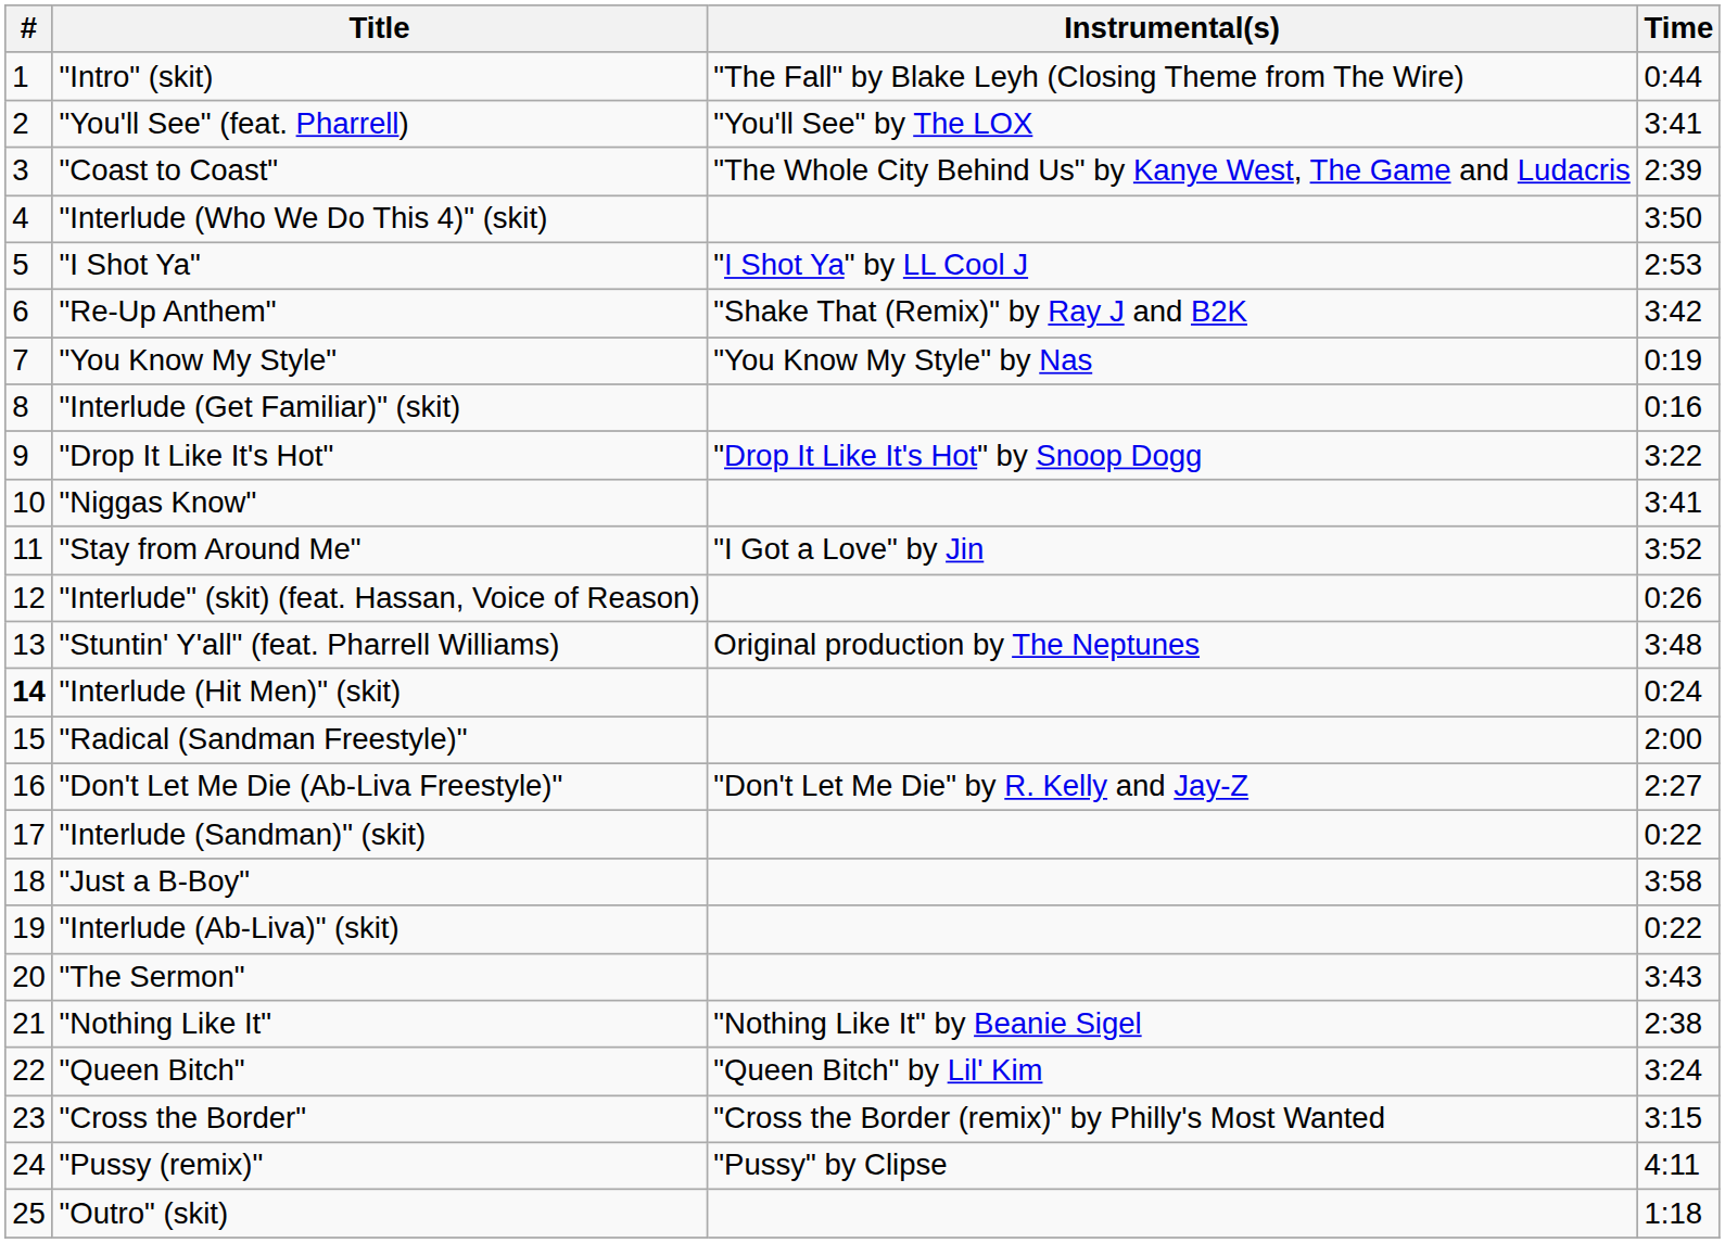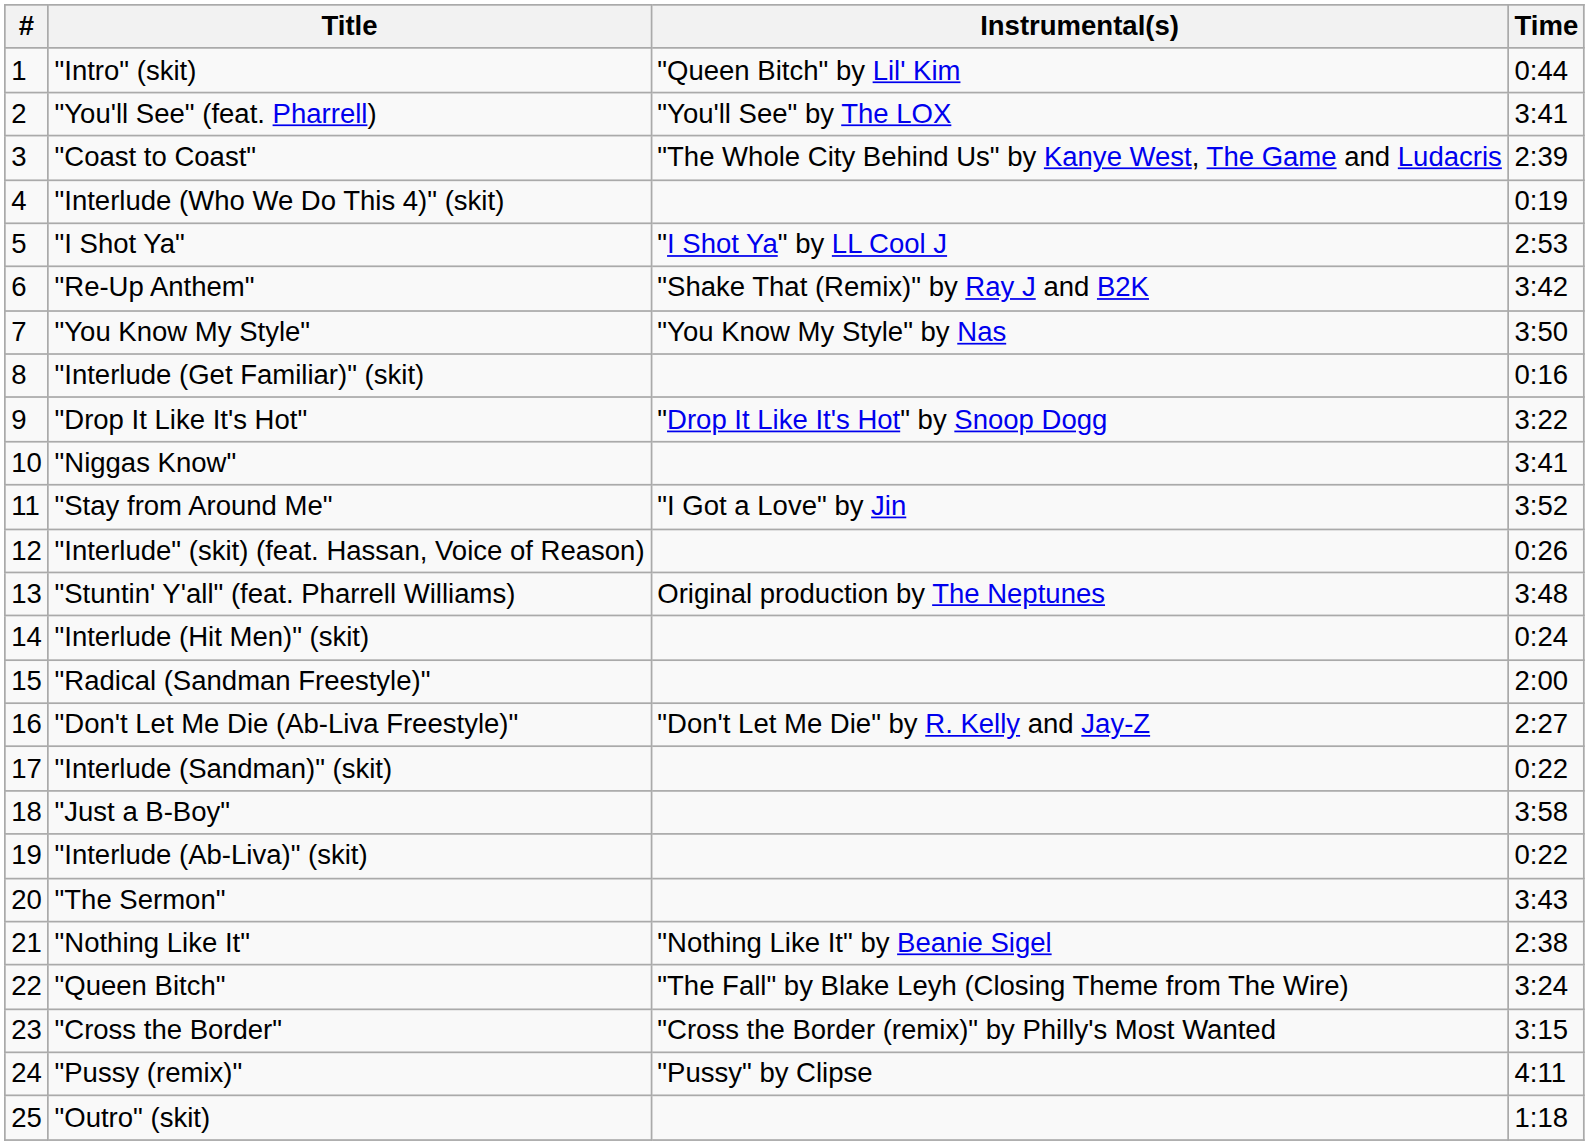"Intro" (skit) | Instrumental(s): "The Fall" by Blake Leyh (Closing Theme from The Wire) -> "Queen Bitch" by Lil' Kim
"Interlude (Who We Do This 4)" (skit) | Time: 3:50 -> 0:19
"You Know My Style" | Time: 0:19 -> 3:50
"Interlude (Hit Men)" (skit) | #: bold -> normal
"Queen Bitch" | Instrumental(s): "Queen Bitch" by Lil' Kim -> "The Fall" by Blake Leyh (Closing Theme from The Wire)
